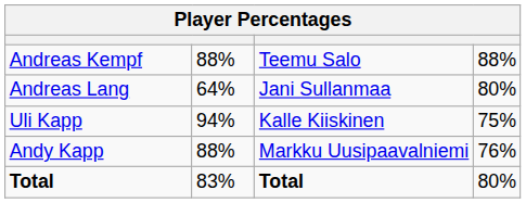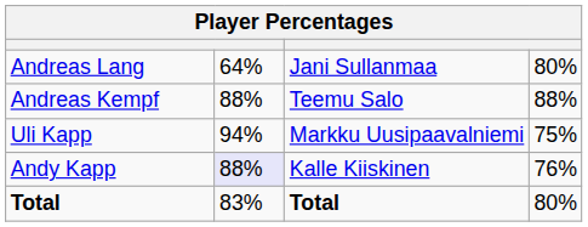rows swapped: Andreas Kempf <-> Andreas Lang
Uli Kapp | column 3: Kalle Kiiskinen -> Markku Uusipaavalniemi
Andy Kapp | column 2: no background -> lavender background
Andy Kapp | column 3: Markku Uusipaavalniemi -> Kalle Kiiskinen
